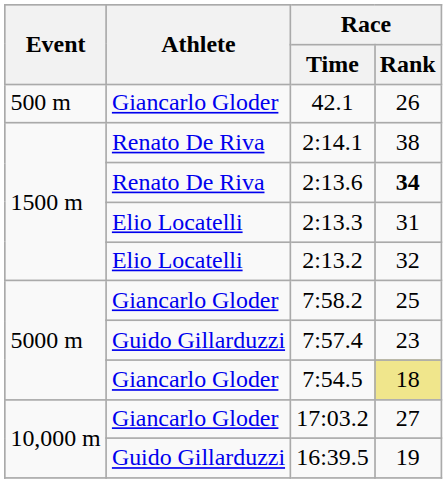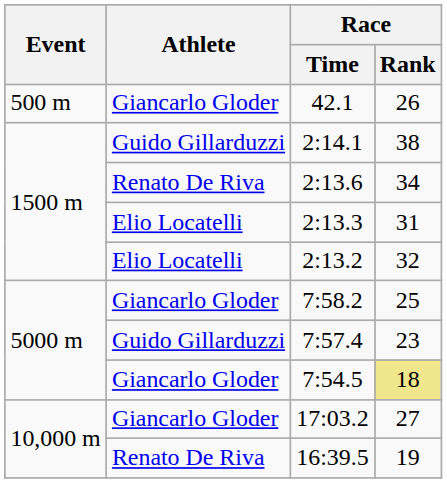2:14.1 | Athlete: Renato De Riva -> Guido Gillarduzzi
2:13.6 | Race / Rank: bold -> normal
16:39.5 | Athlete: Guido Gillarduzzi -> Renato De Riva
